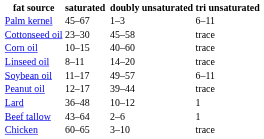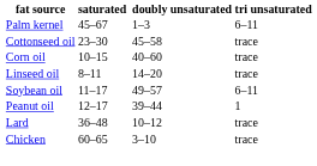Peanut oil | tri unsaturated: trace -> 1
Lard | tri unsaturated: 1 -> trace
- row: Beef tallow | 43–64 | 2–6 | 1
